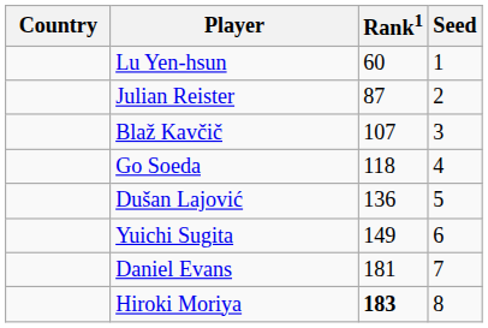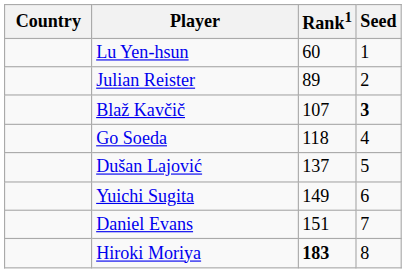Julian Reister | Rank1: 87 -> 89
Blaž Kavčič | Seed: normal -> bold
Dušan Lajović | Rank1: 136 -> 137
Daniel Evans | Rank1: 181 -> 151
